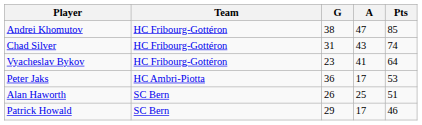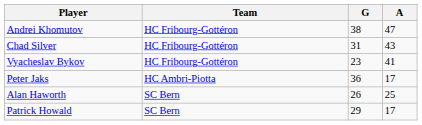- column: Pts | 85 | 74 | 64 | 53 | 51 | 46
